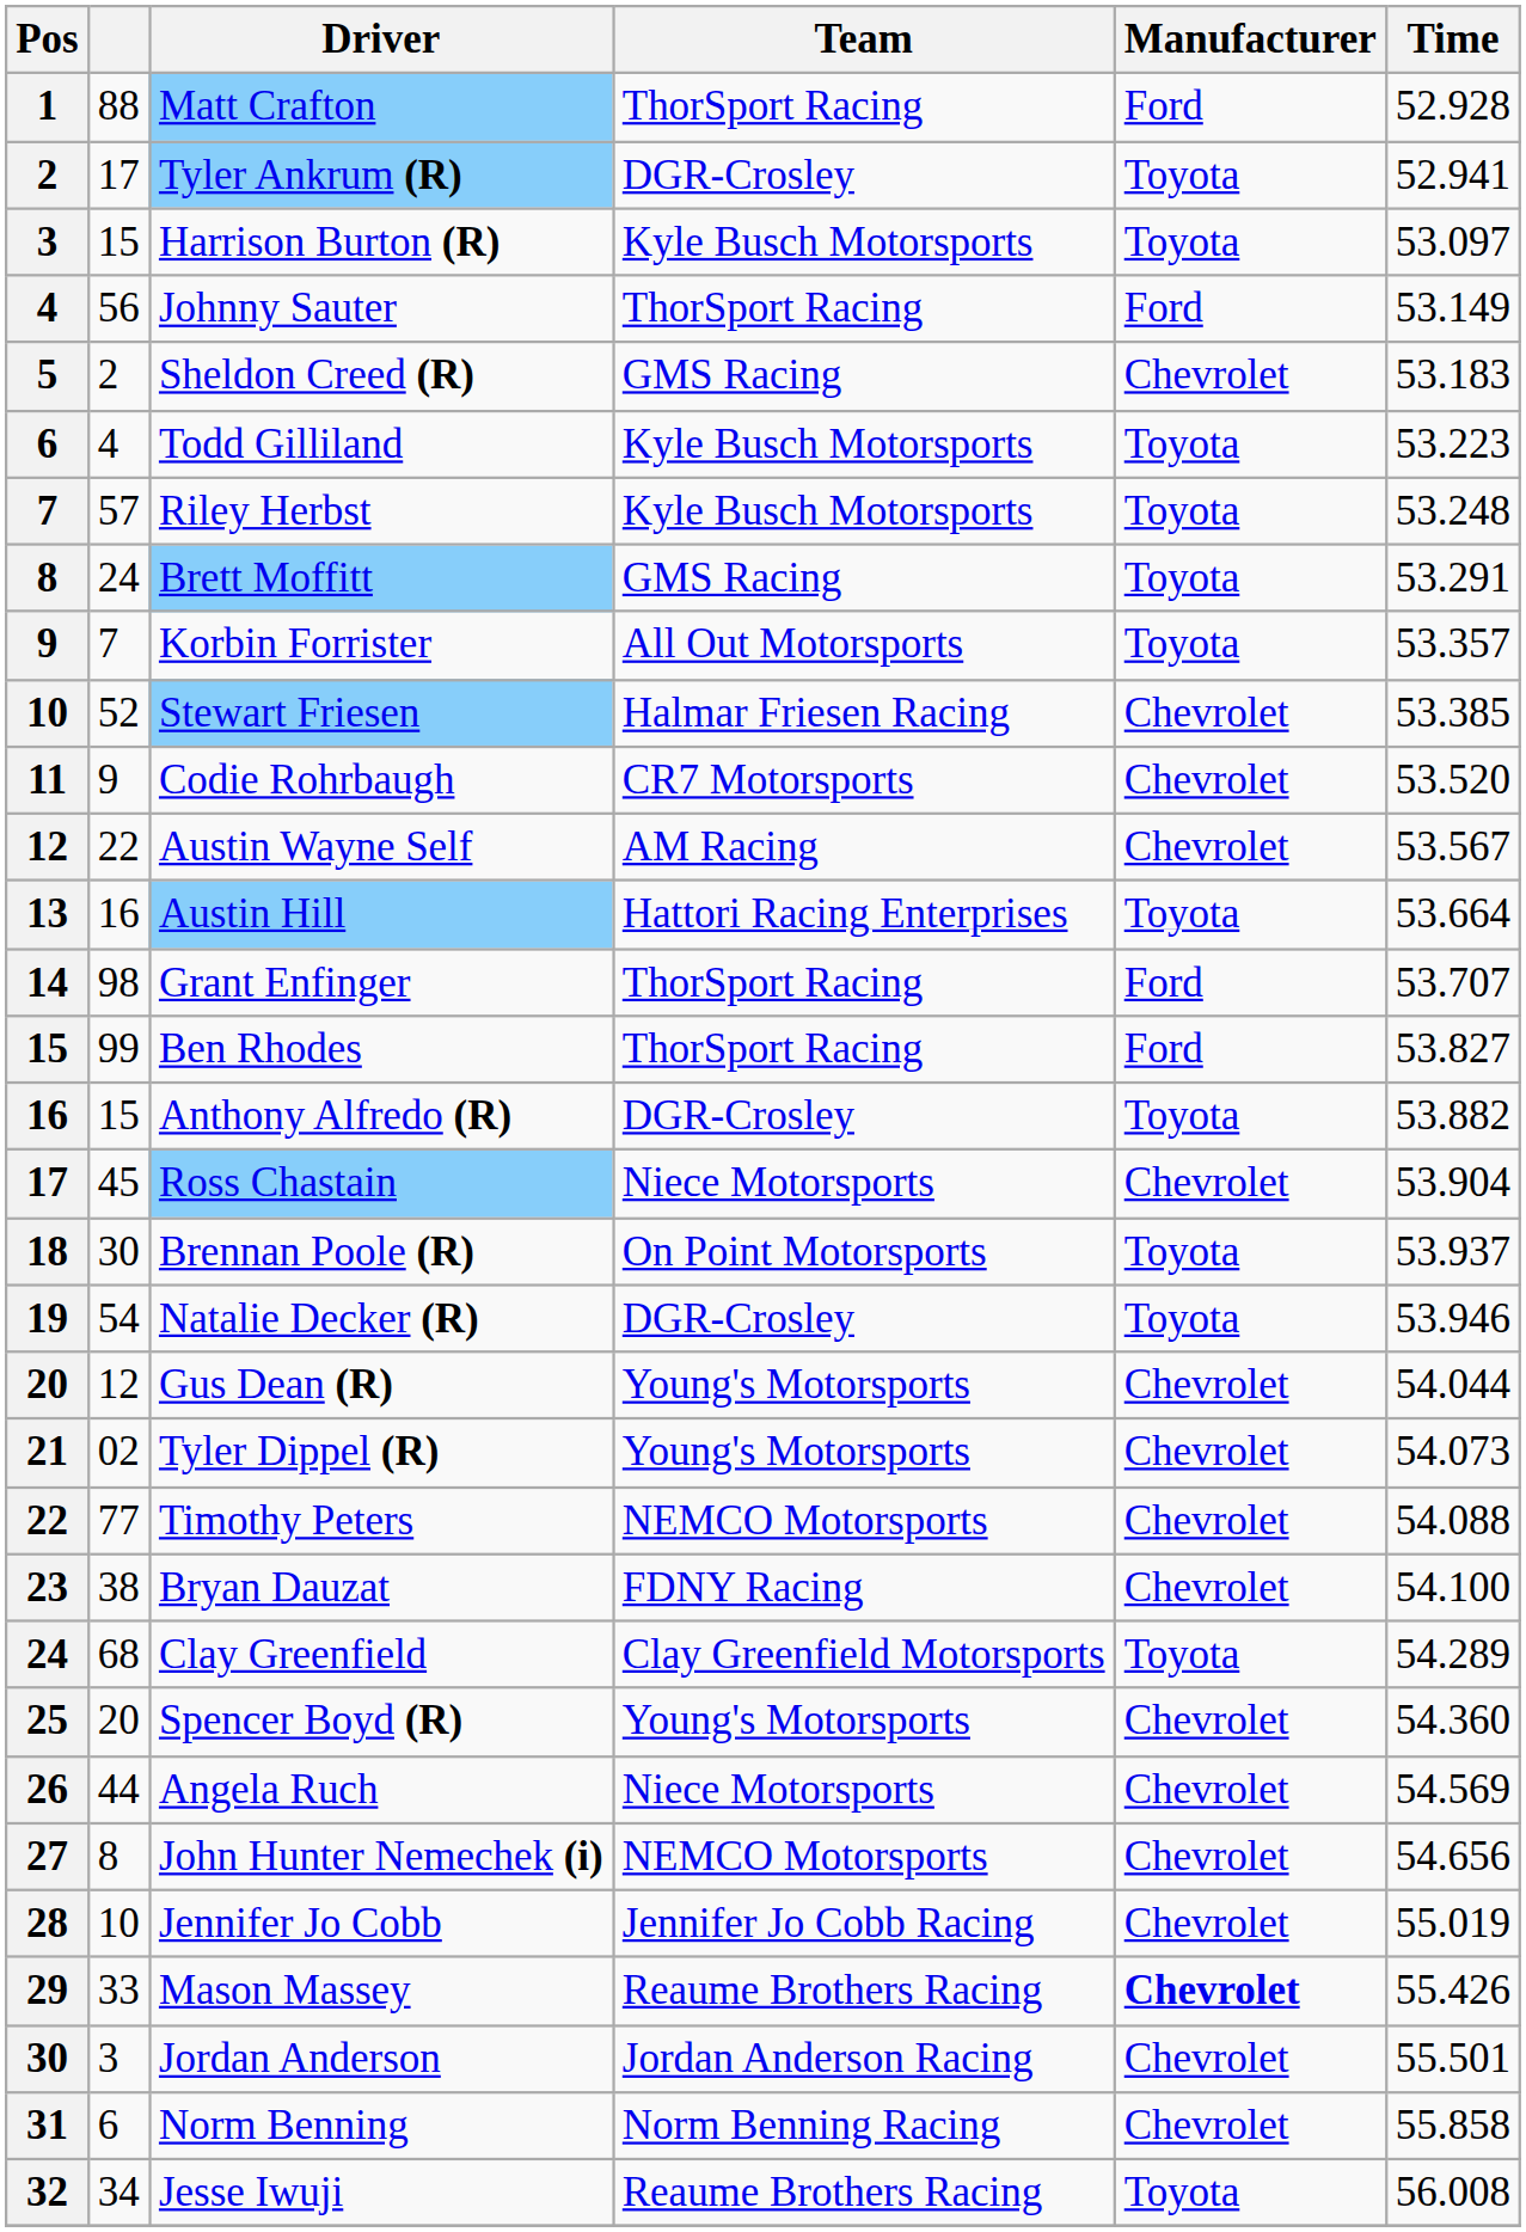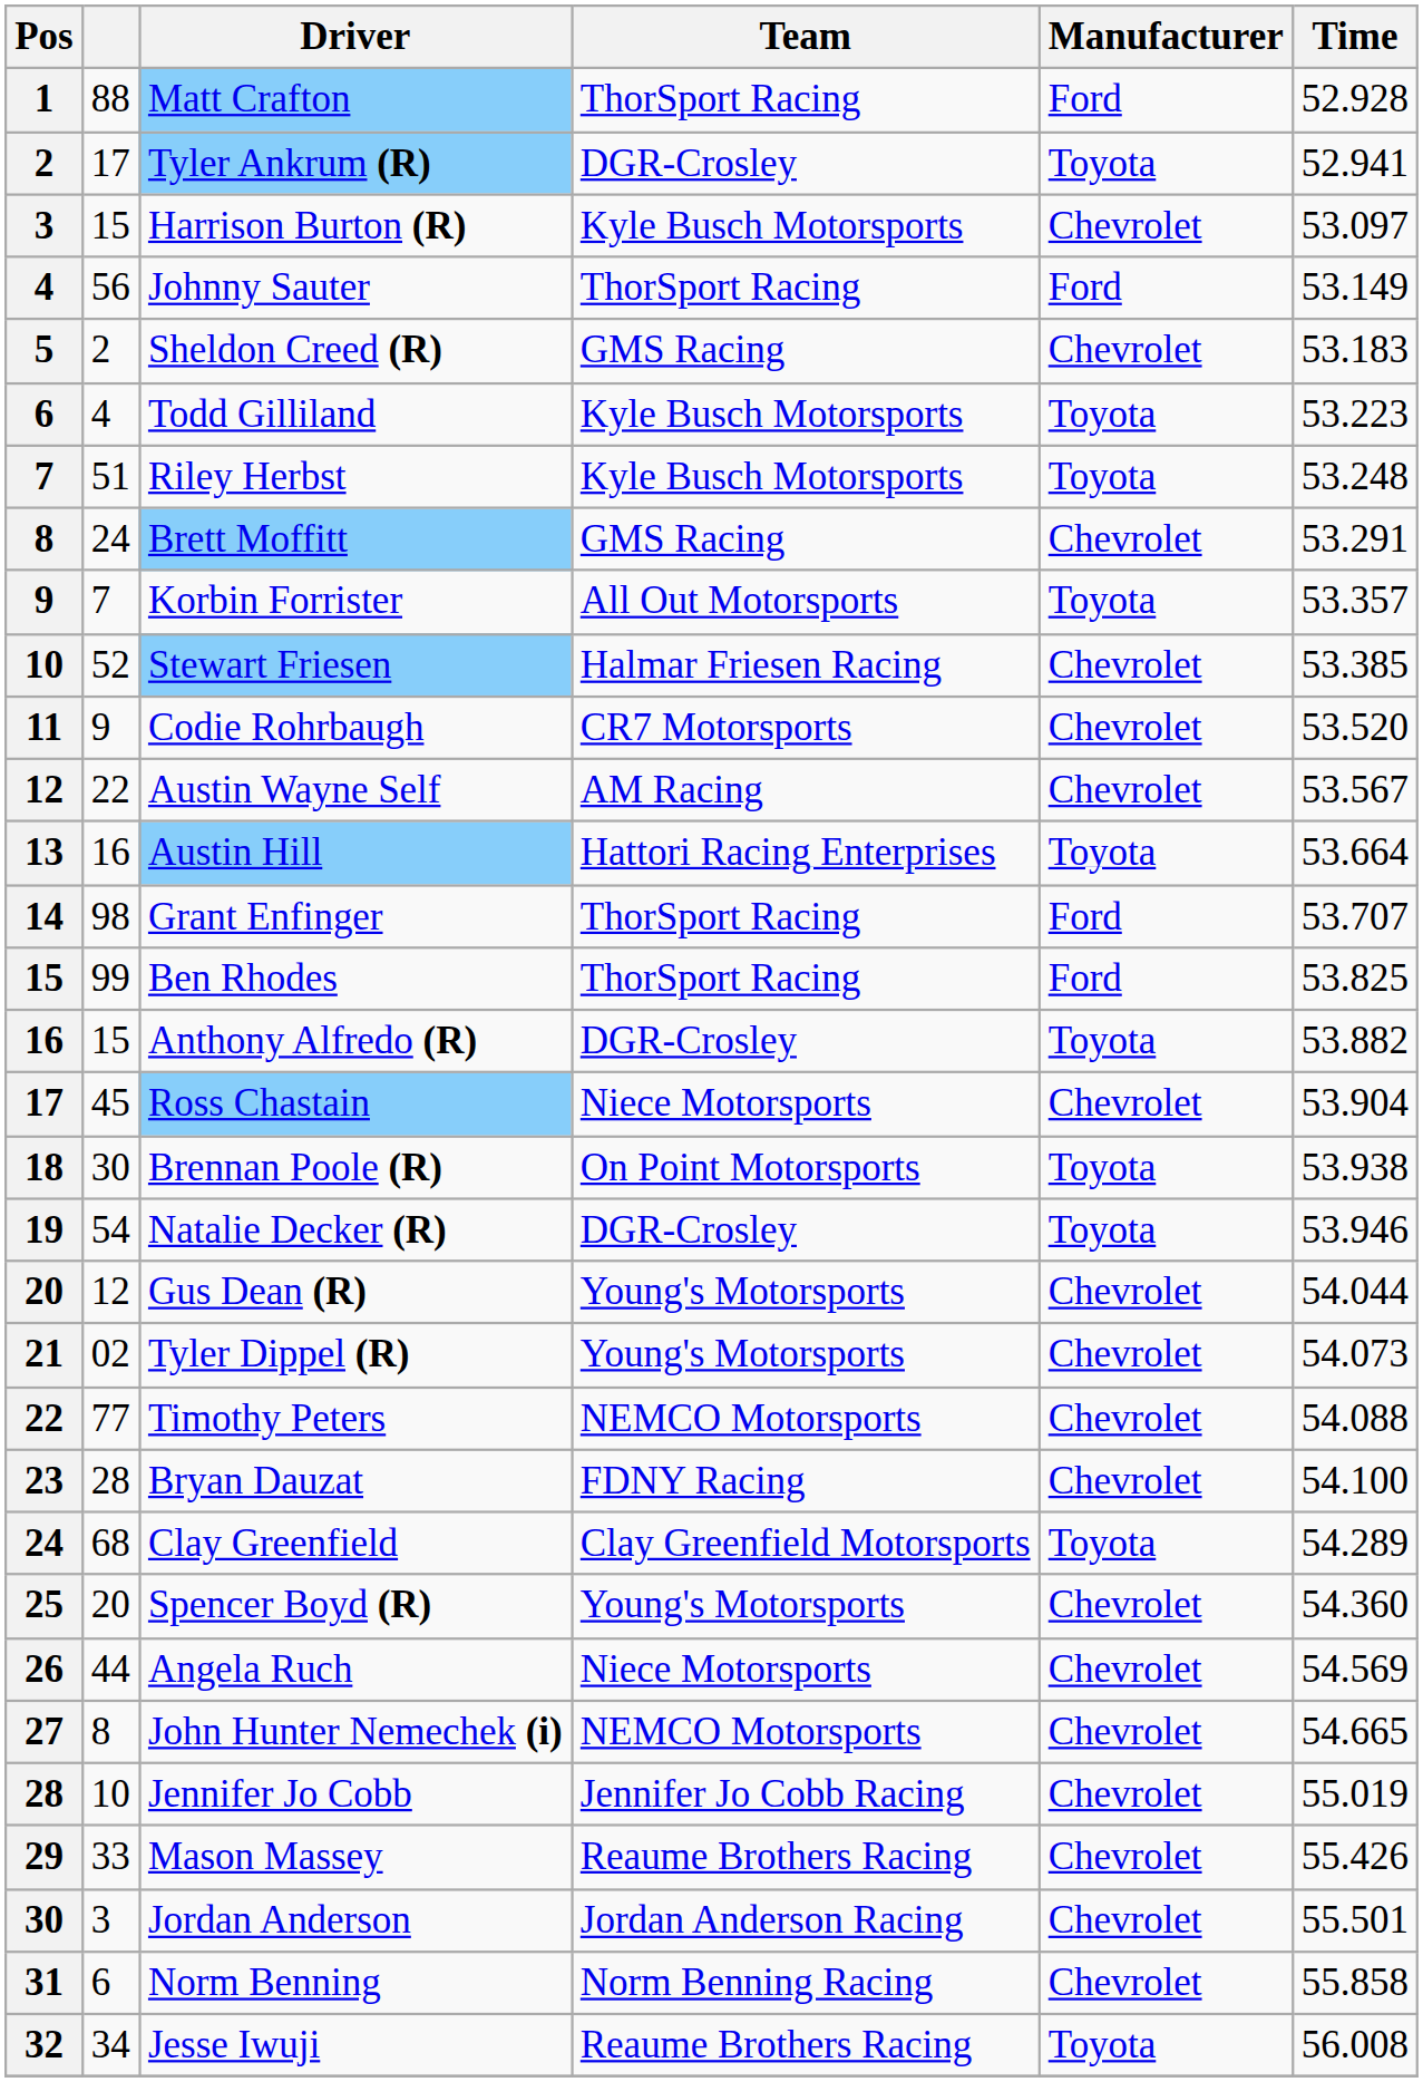Harrison Burton (R) | Manufacturer: Toyota -> Chevrolet
Riley Herbst | column 2: 57 -> 51
Brett Moffitt | Manufacturer: Toyota -> Chevrolet
Ben Rhodes | Time: 53.827 -> 53.825
Brennan Poole (R) | Time: 53.937 -> 53.938
Bryan Dauzat | column 2: 38 -> 28
John Hunter Nemechek (i) | Time: 54.656 -> 54.665
Mason Massey | Manufacturer: bold -> normal
